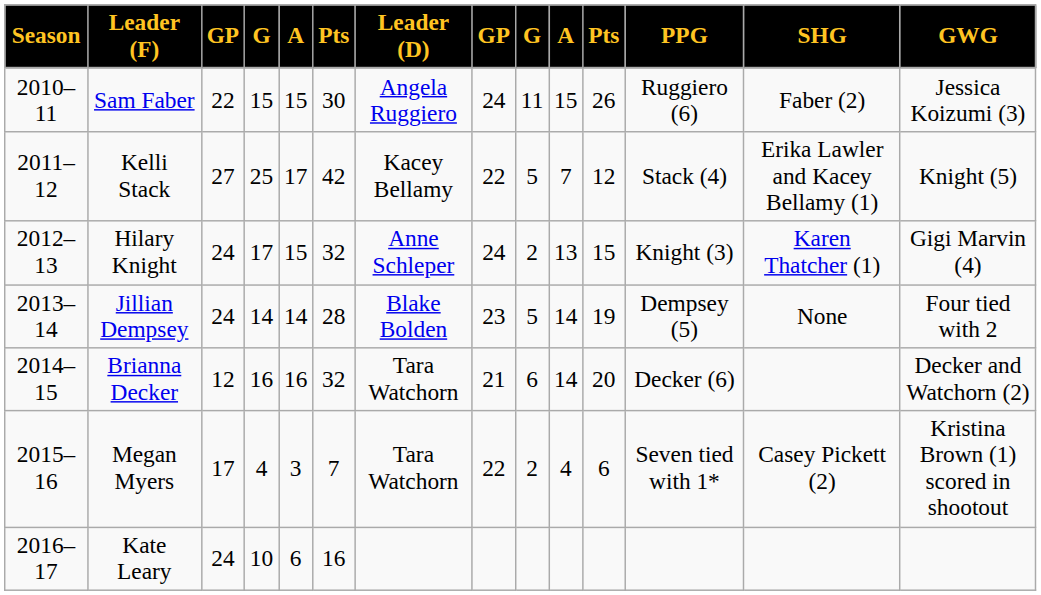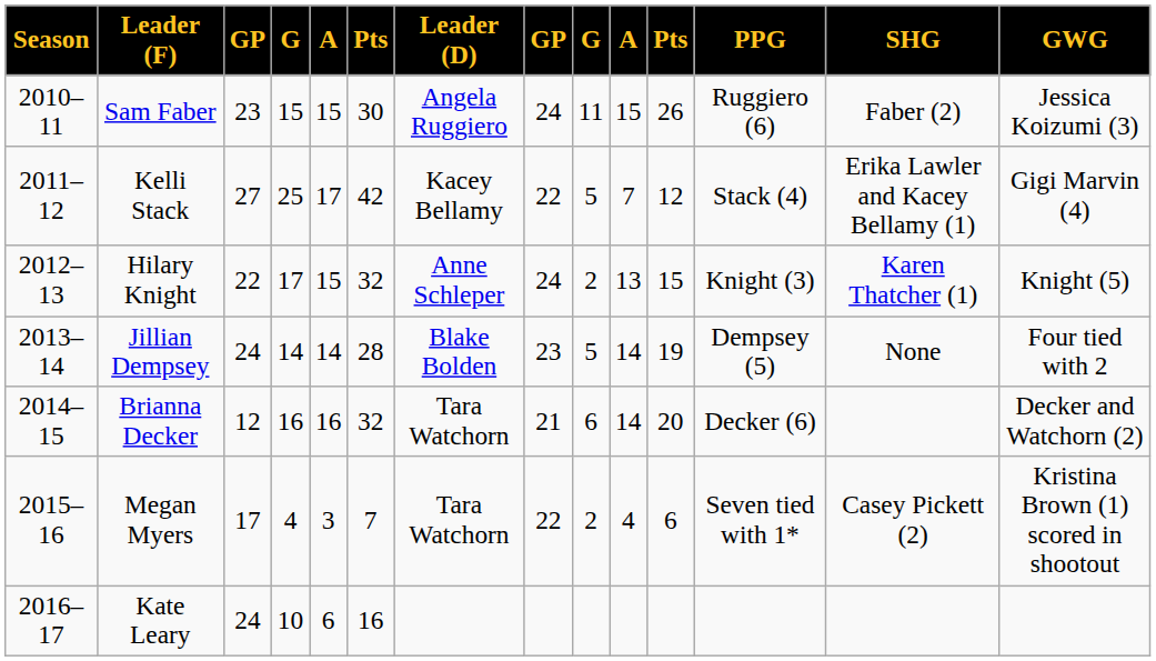Sam Faber | column 3: 22 -> 23
Kelli Stack | GWG: Knight (5) -> Gigi Marvin (4)
Hilary Knight | column 3: 24 -> 22
Hilary Knight | GWG: Gigi Marvin (4) -> Knight (5)
